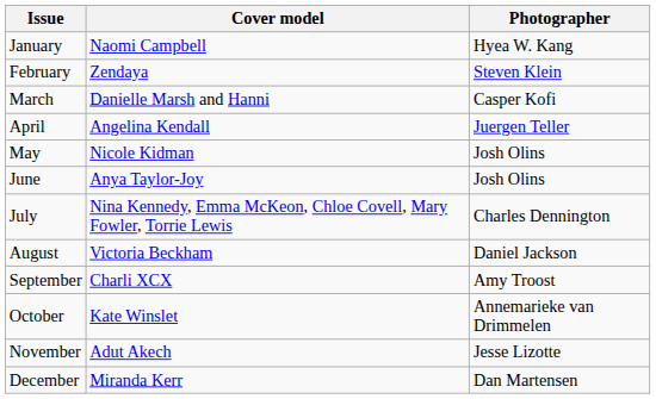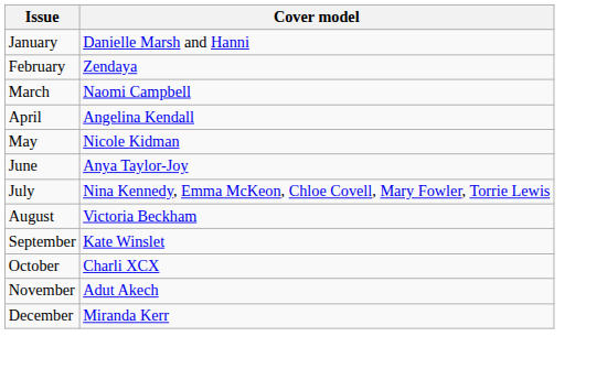- column: Photographer | Hyea W. Kang | Steven Klein | Casper Kofi | Juergen Teller | Josh Olins | Josh Olins | Charles Dennington | Daniel Jackson | Amy Troost | Annemarieke van Drimmelen | Jesse Lizotte | Dan Martensen
January | Cover model: Naomi Campbell -> Danielle Marsh and Hanni
March | Cover model: Danielle Marsh and Hanni -> Naomi Campbell
September | Cover model: Charli XCX -> Kate Winslet
October | Cover model: Kate Winslet -> Charli XCX
